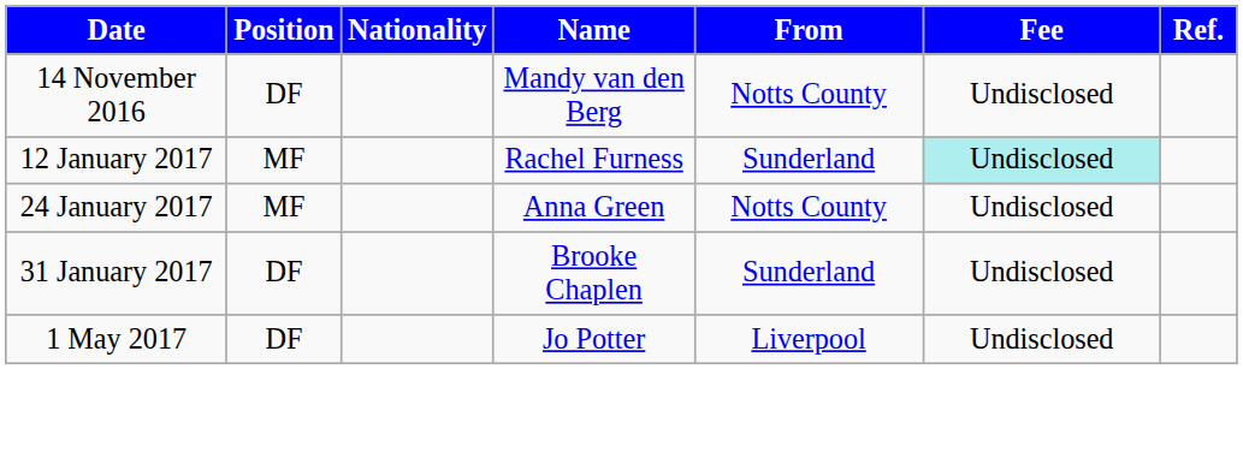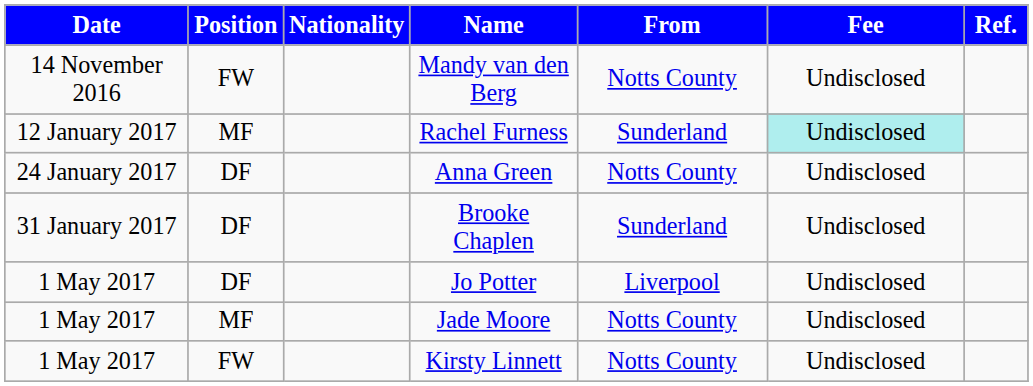Mandy van den Berg | Position: DF -> FW
Anna Green | Position: MF -> DF
+ row: 1 May 2017 | MF | Jade Moore | Notts County | Undisclosed
+ row: 1 May 2017 | FW | Kirsty Linnett | Notts County | Undisclosed
